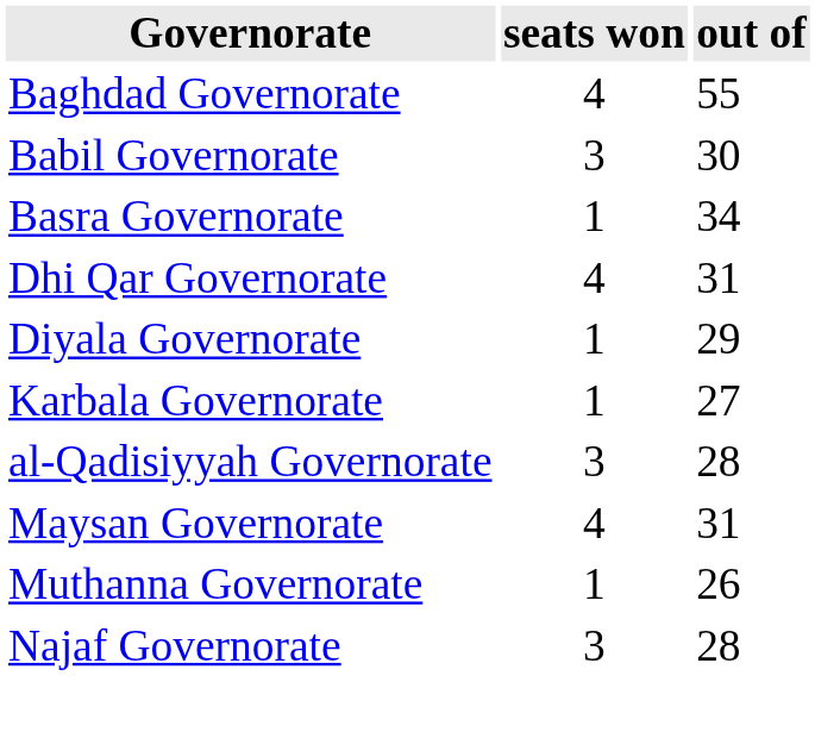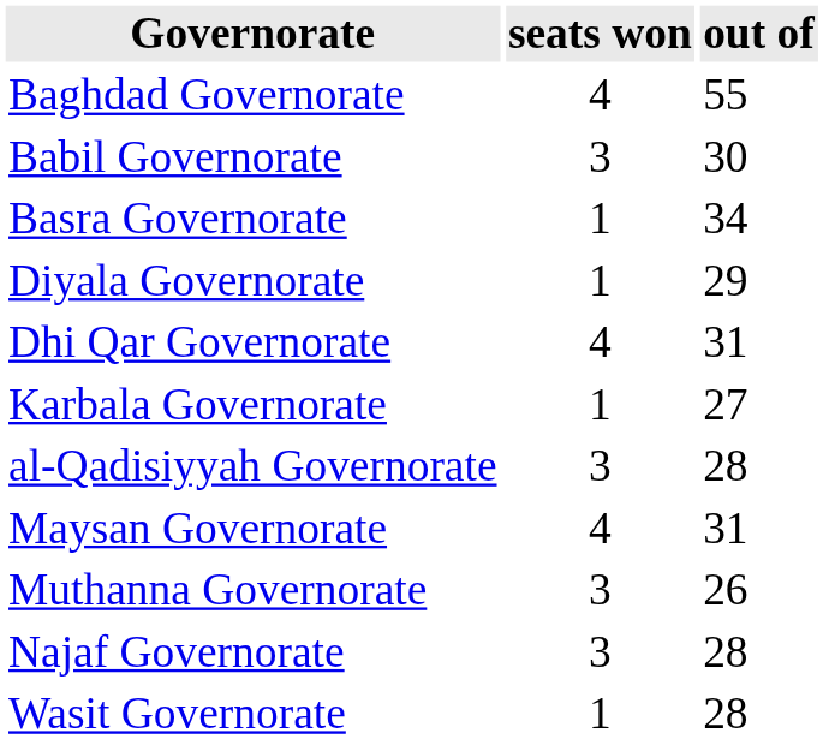rows swapped: Diyala Governorate <-> Dhi Qar Governorate
Muthanna Governorate | seats won: 1 -> 3
+ row: Wasit Governorate | 1 | 28
